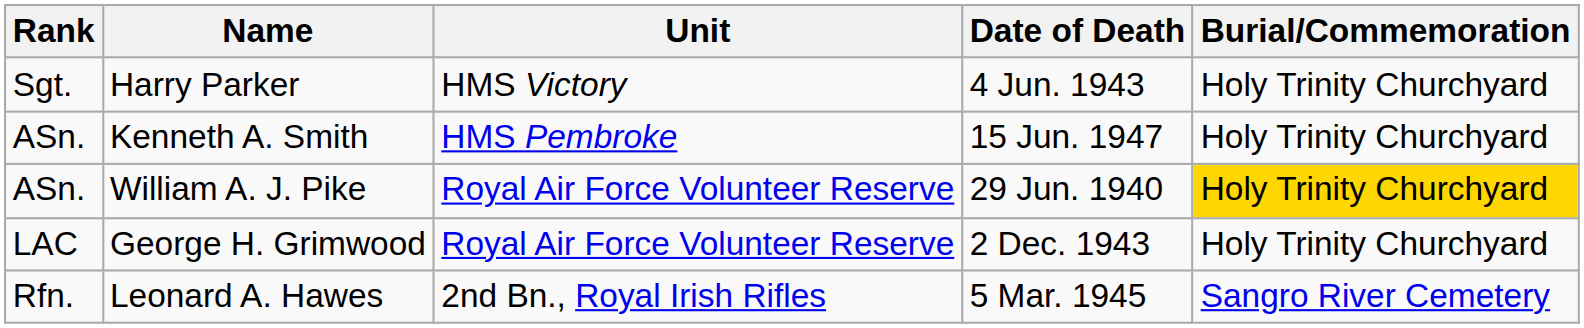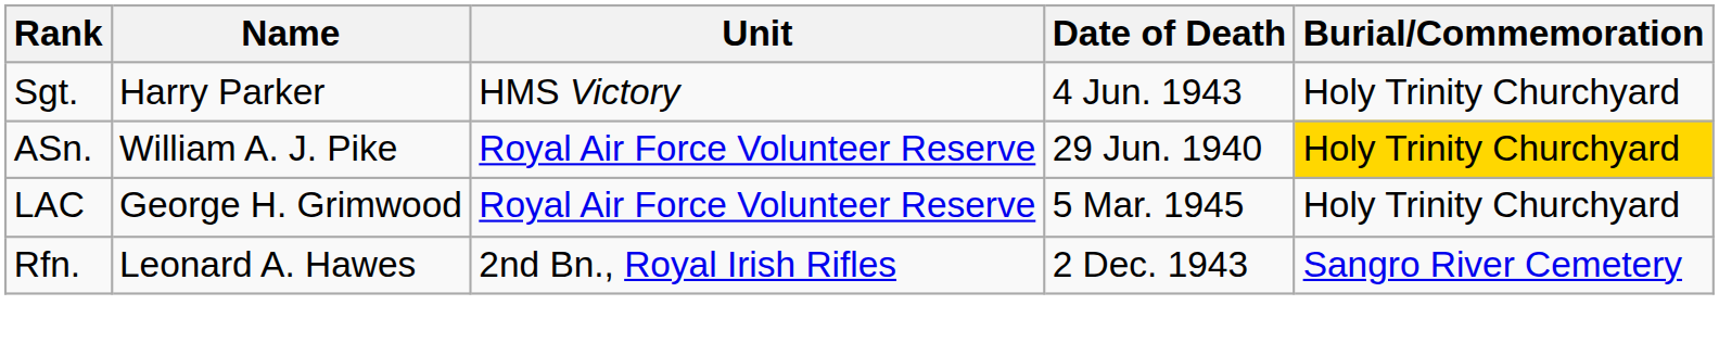- row: ASn. | Kenneth A. Smith | HMS Pembroke | 15 Jun. 1947 | Holy Trinity Churchyard
George H. Grimwood | Date of Death: 2 Dec. 1943 -> 5 Mar. 1945
Leonard A. Hawes | Date of Death: 5 Mar. 1945 -> 2 Dec. 1943
